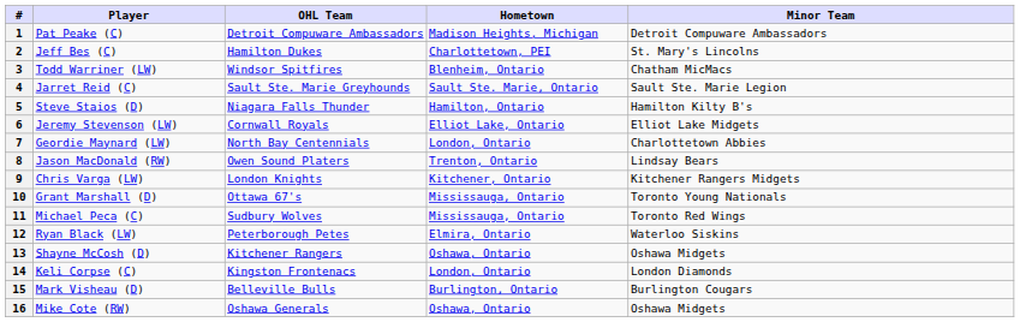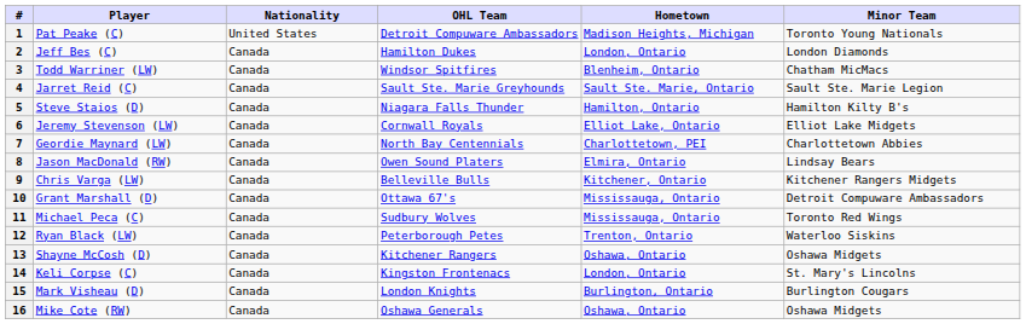+ column: Nationality | United States | Canada | Canada | Canada | Canada | Canada | Canada | Canada | Canada | Canada | Canada | Canada | Canada | Canada | Canada | Canada
1 | Minor Team: Detroit Compuware Ambassadors -> Toronto Young Nationals
2 | Hometown: Charlottetown, PEI -> London, Ontario
2 | Minor Team: St. Mary's Lincolns -> London Diamonds
7 | Hometown: London, Ontario -> Charlottetown, PEI
8 | Hometown: Trenton, Ontario -> Elmira, Ontario
9 | OHL Team: London Knights -> Belleville Bulls
10 | Minor Team: Toronto Young Nationals -> Detroit Compuware Ambassadors
12 | Hometown: Elmira, Ontario -> Trenton, Ontario
14 | Minor Team: London Diamonds -> St. Mary's Lincolns
15 | OHL Team: Belleville Bulls -> London Knights
